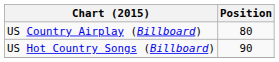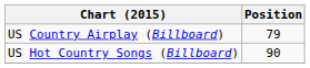US Country Airplay (Billboard) | Position: 80 -> 79
